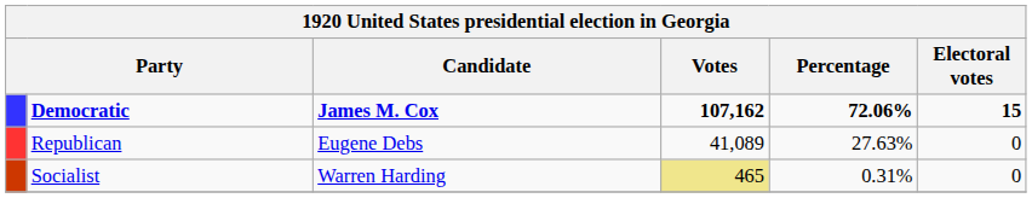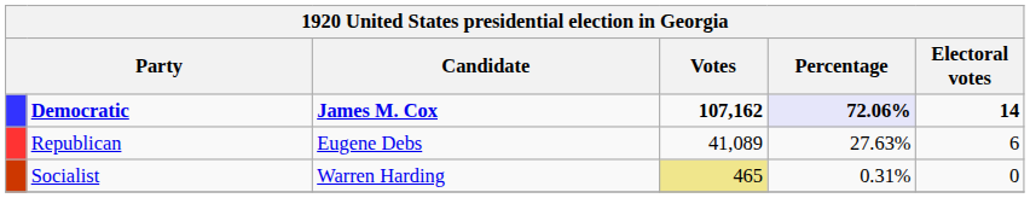Democratic | Percentage: no background -> lavender background
Democratic | Electoral votes: 15 -> 14
Republican | Electoral votes: 0 -> 6
